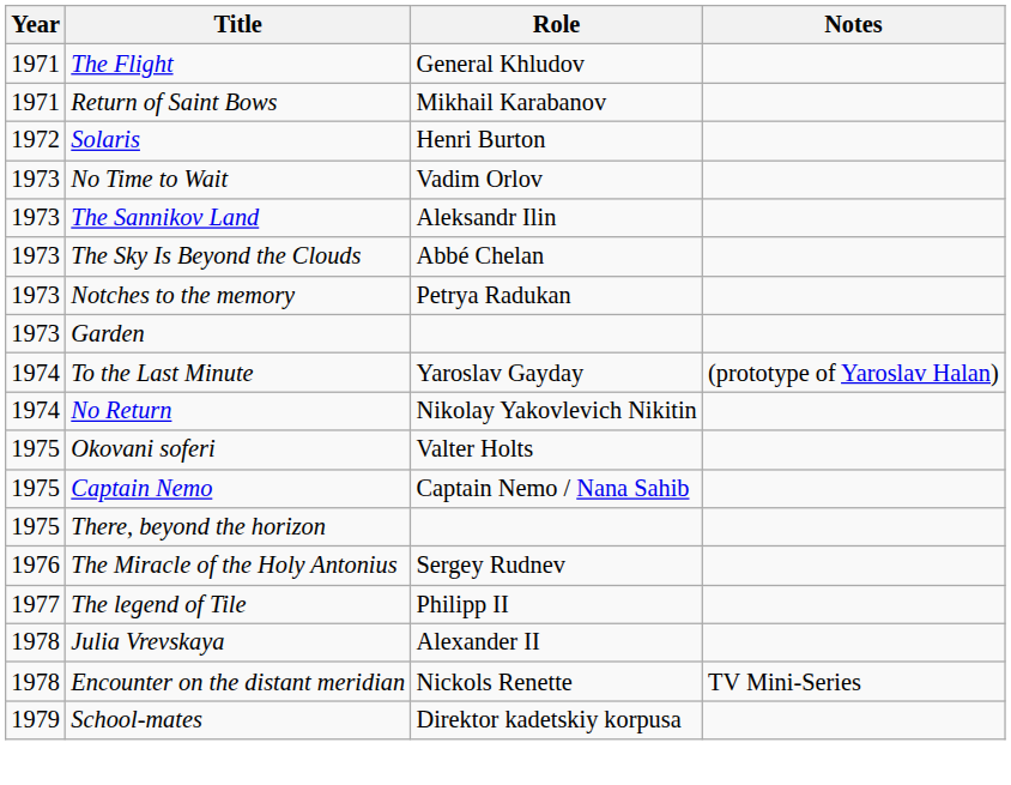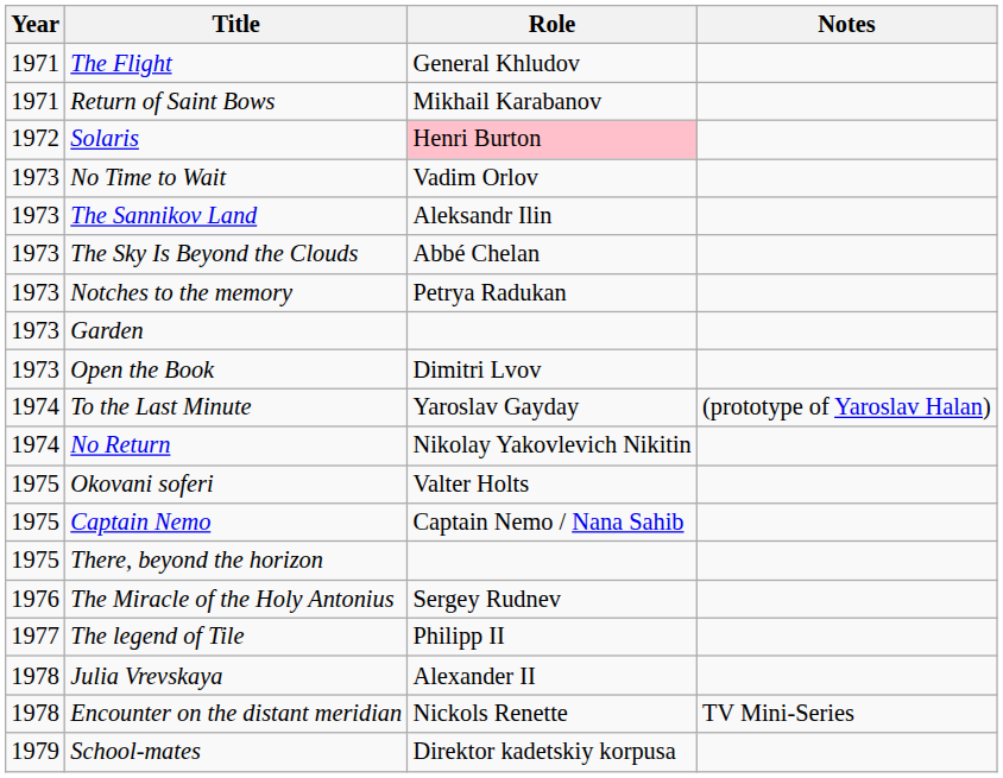Solaris | Role: no background -> pink background
+ row: 1973 | Open the Book | Dimitri Lvov
